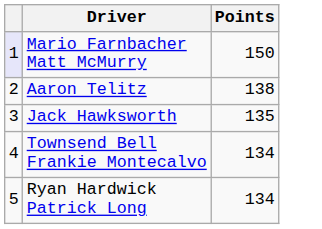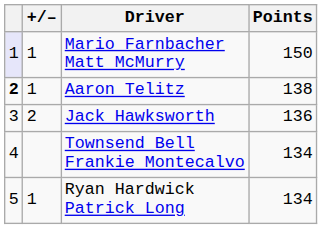+ column: +/– | 1 | 1 | 2 | 1
Aaron Telitz | column 1: normal -> bold
Jack Hawksworth | Points: 135 -> 136
